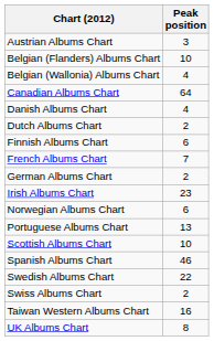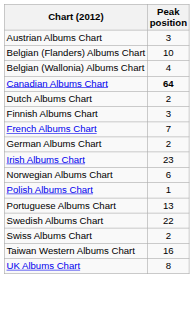Canadian Albums Chart | Peak position: normal -> bold
- row: Danish Albums Chart | 4
Finnish Albums Chart | Peak position: 6 -> 3
+ row: Polish Albums Chart | 1
- row: Scottish Albums Chart | 10
- row: Spanish Albums Chart | 46
